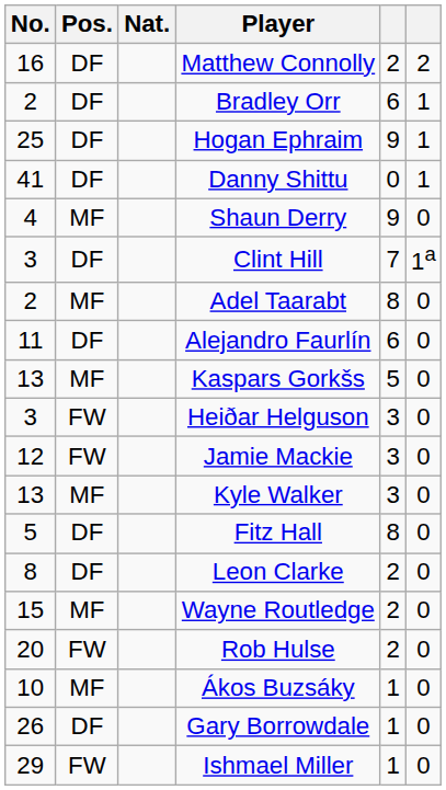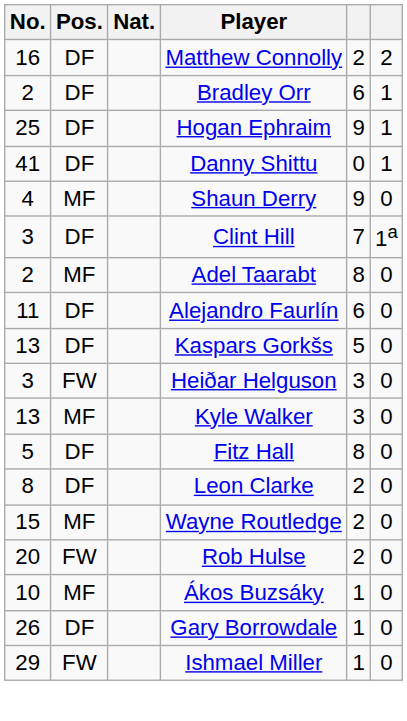Kaspars Gorkšs | Pos.: MF -> DF
- row: 12 | FW | Jamie Mackie | 3 | 0
